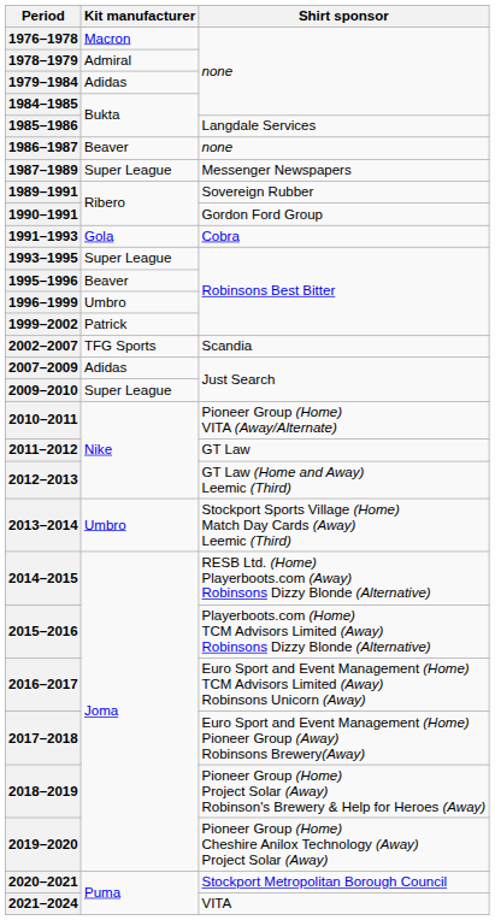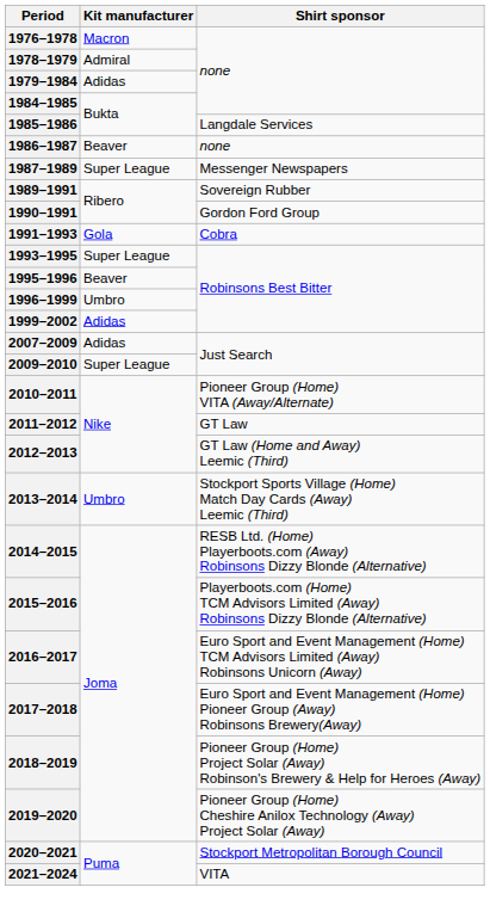1999–2002 | Kit manufacturer: Patrick -> Adidas
- row: 2002–2007 | TFG Sports | Scandia
